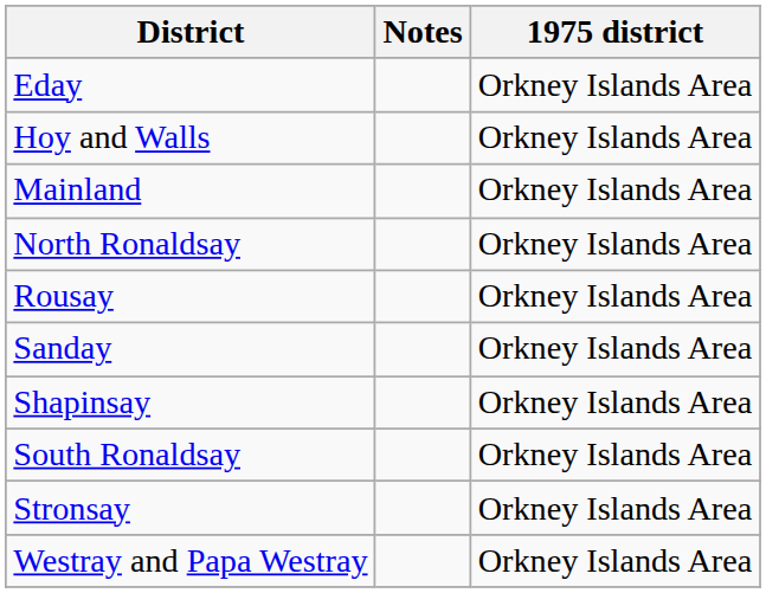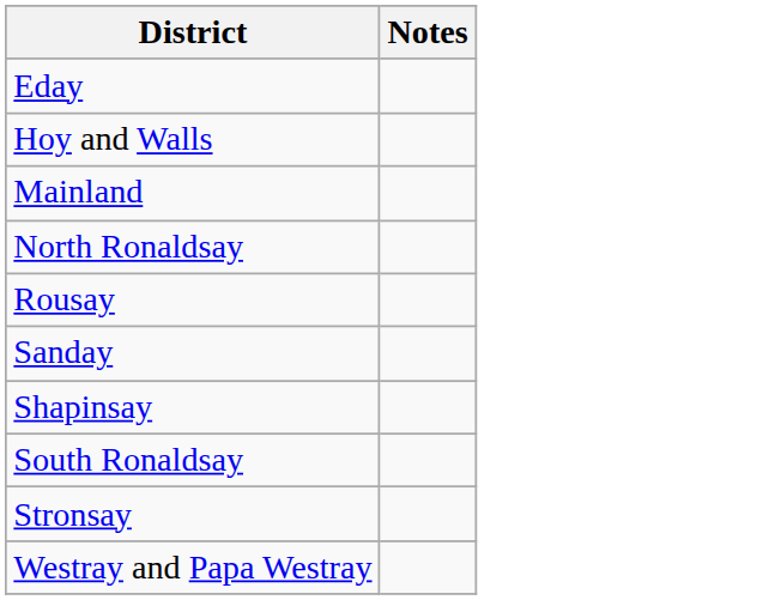- column: 1975 district | Orkney Islands Area | Orkney Islands Area | Orkney Islands Area | Orkney Islands Area | Orkney Islands Area | Orkney Islands Area | Orkney Islands Area | Orkney Islands Area | Orkney Islands Area | Orkney Islands Area
